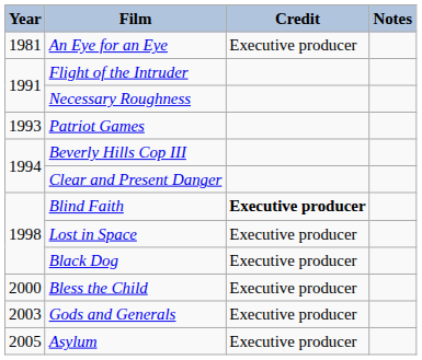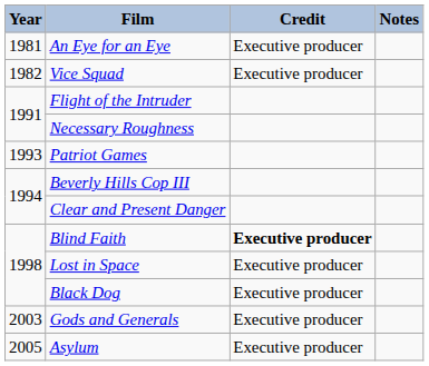+ row: 1982 | Vice Squad | Executive producer
- row: 2000 | Bless the Child | Executive producer
